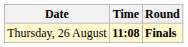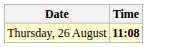- column: Round | Finals
